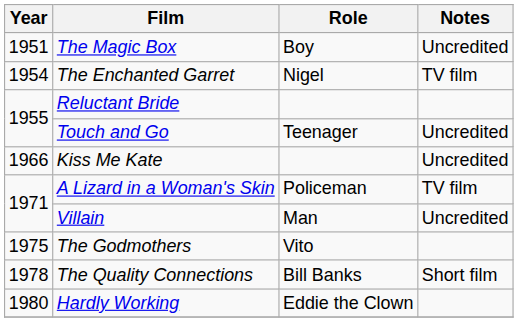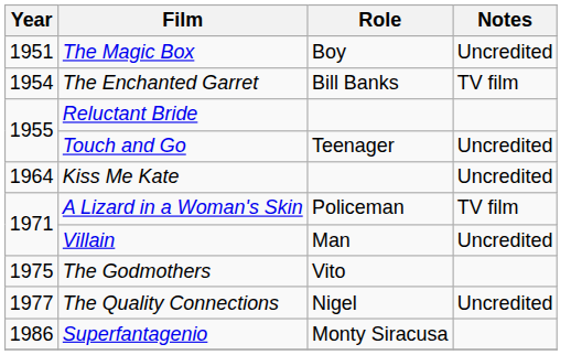The Enchanted Garret | Role: Nigel -> Bill Banks
Kiss Me Kate | Year: 1966 -> 1964
The Quality Connections | Year: 1978 -> 1977
The Quality Connections | Role: Bill Banks -> Nigel
The Quality Connections | Notes: Short film -> Uncredited
- row: 1980 | Hardly Working | Eddie the Clown
+ row: 1986 | Superfantagenio | Monty Siracusa
